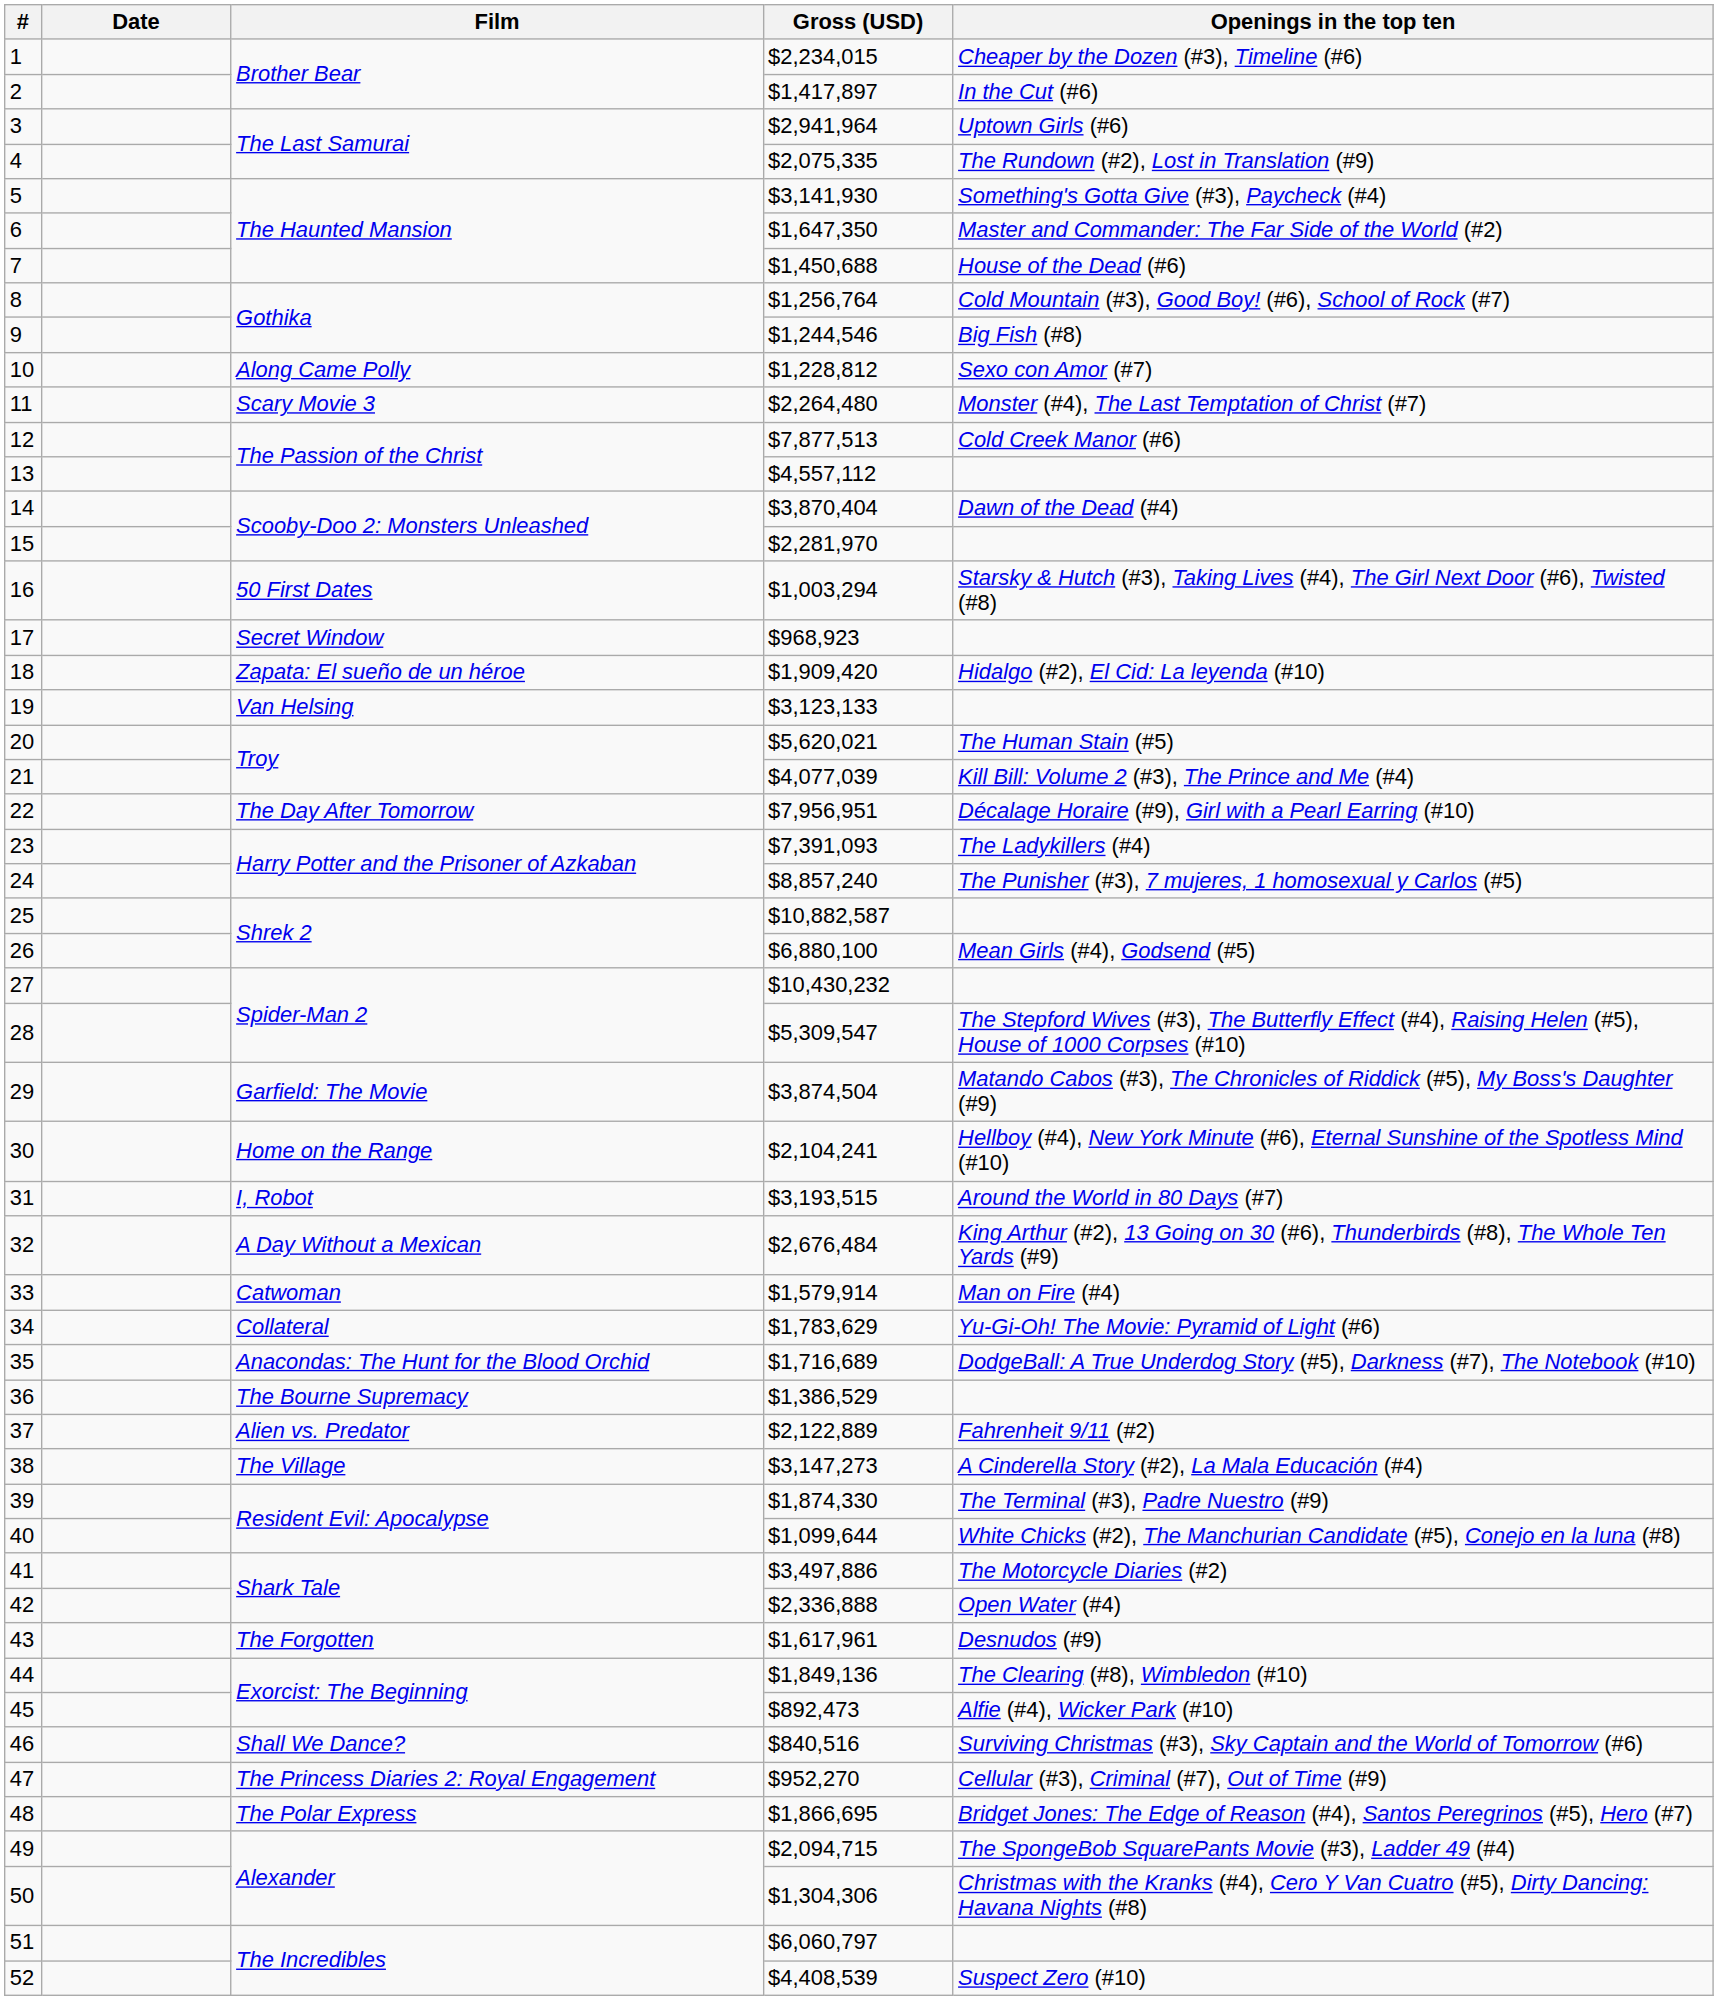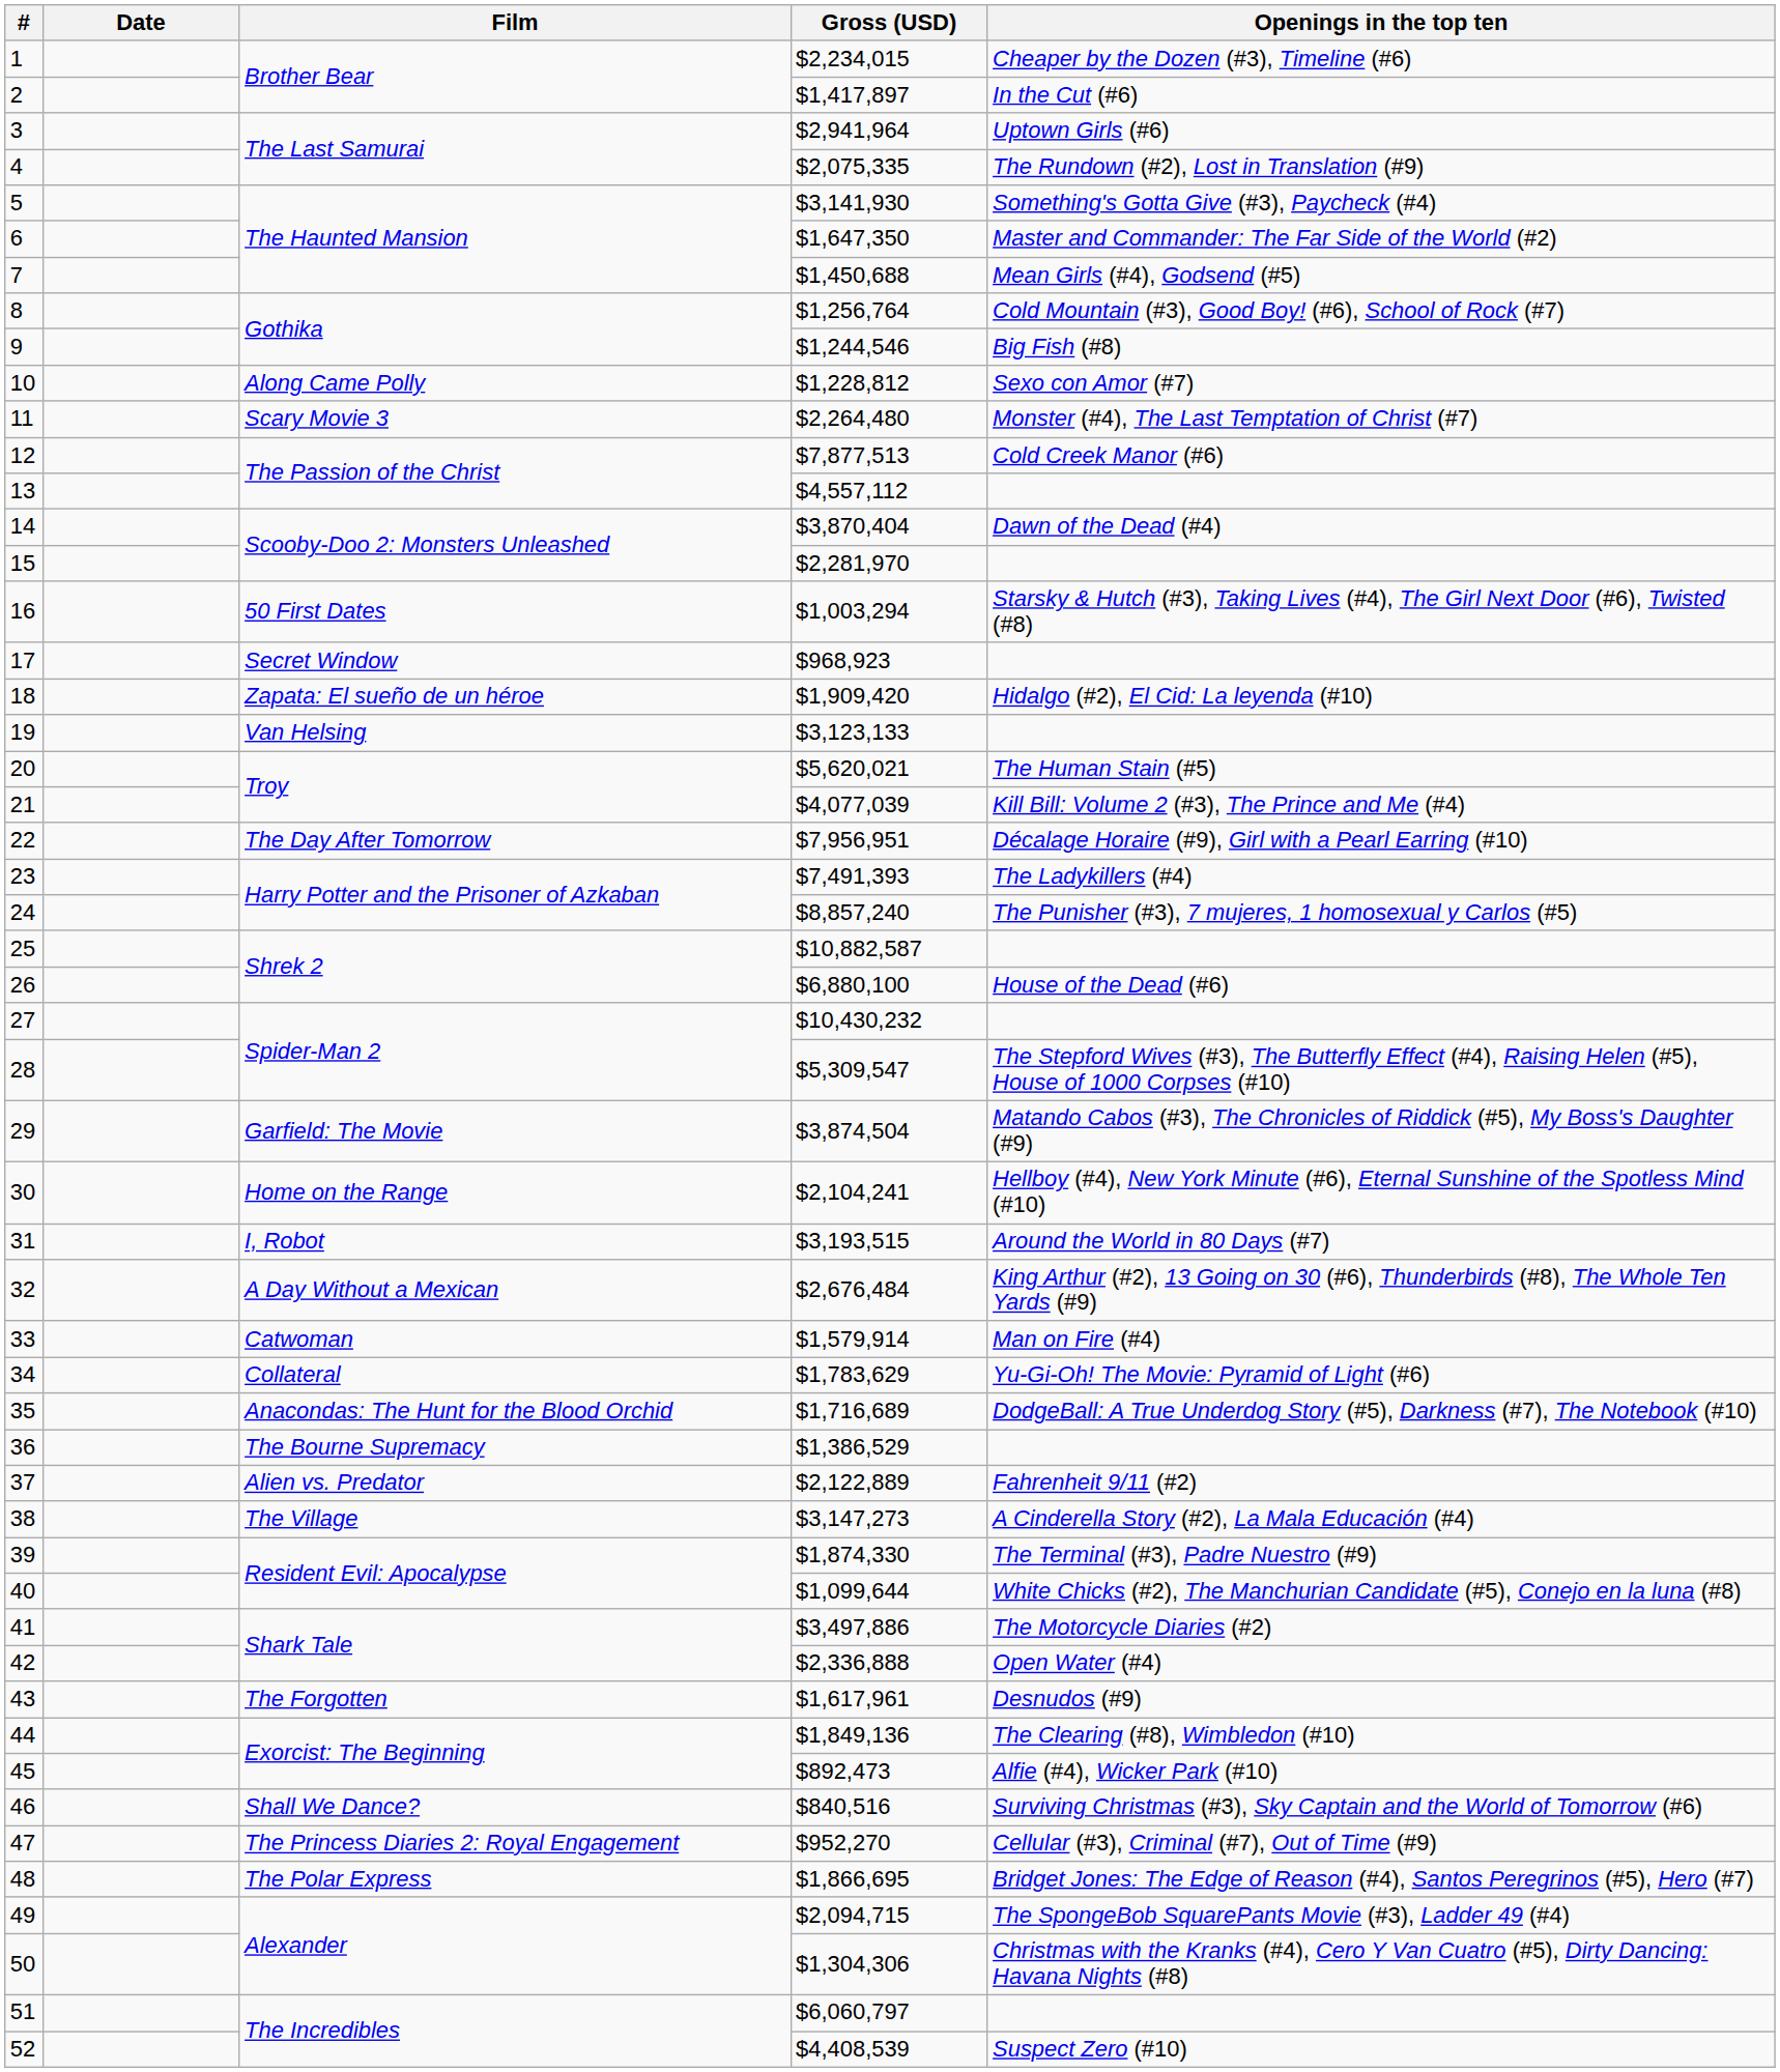7 | Openings in the top ten: House of the Dead (#6) -> Mean Girls (#4), Godsend (#5)
23 | Gross (USD): $7,391,093 -> $7,491,393
26 | Openings in the top ten: Mean Girls (#4), Godsend (#5) -> House of the Dead (#6)
